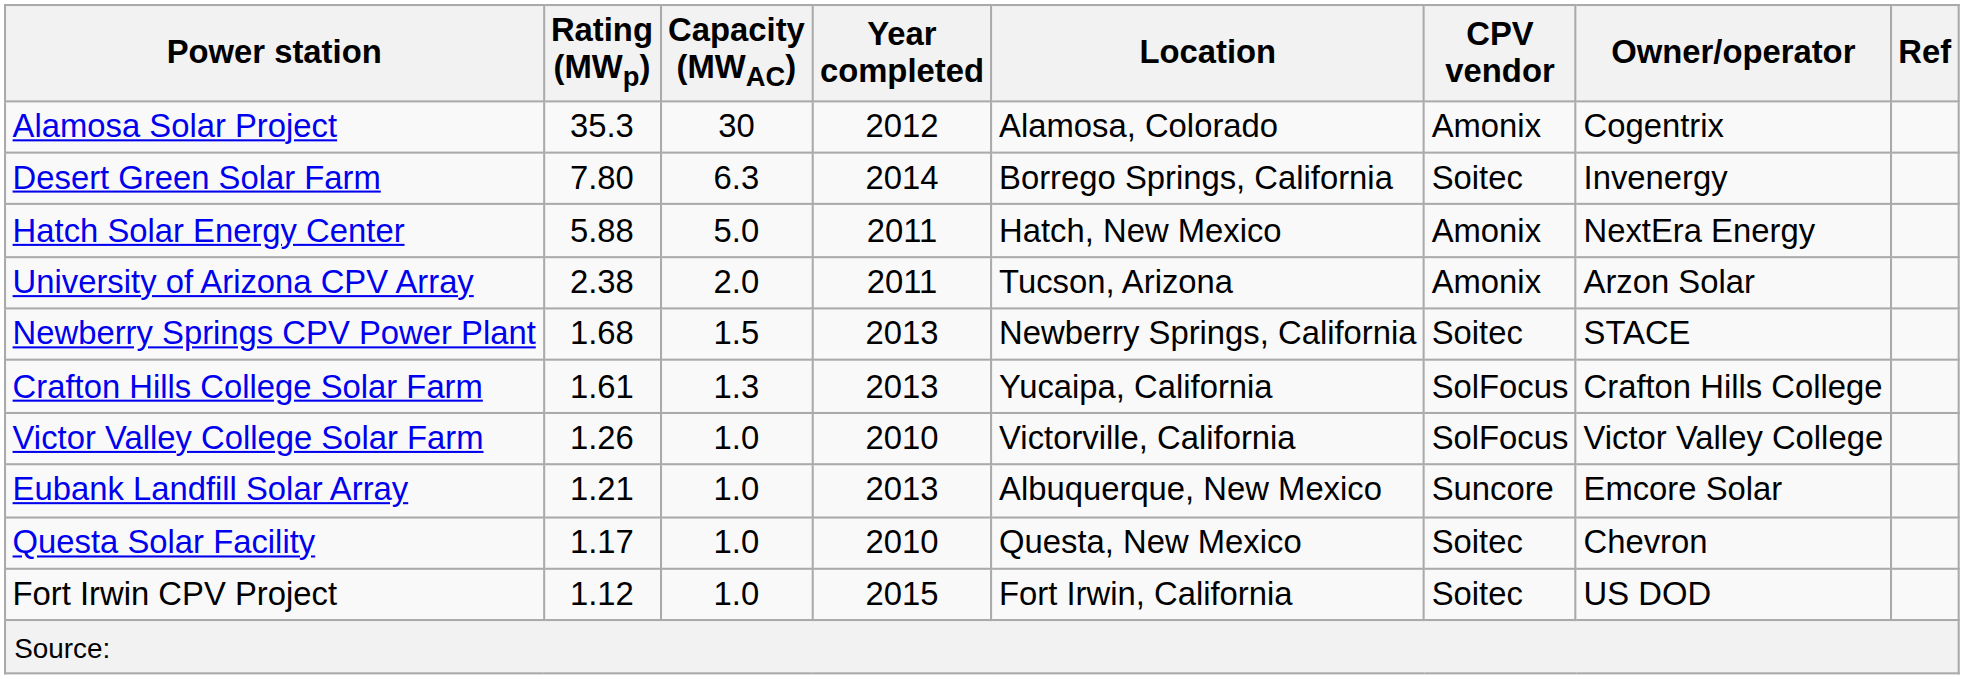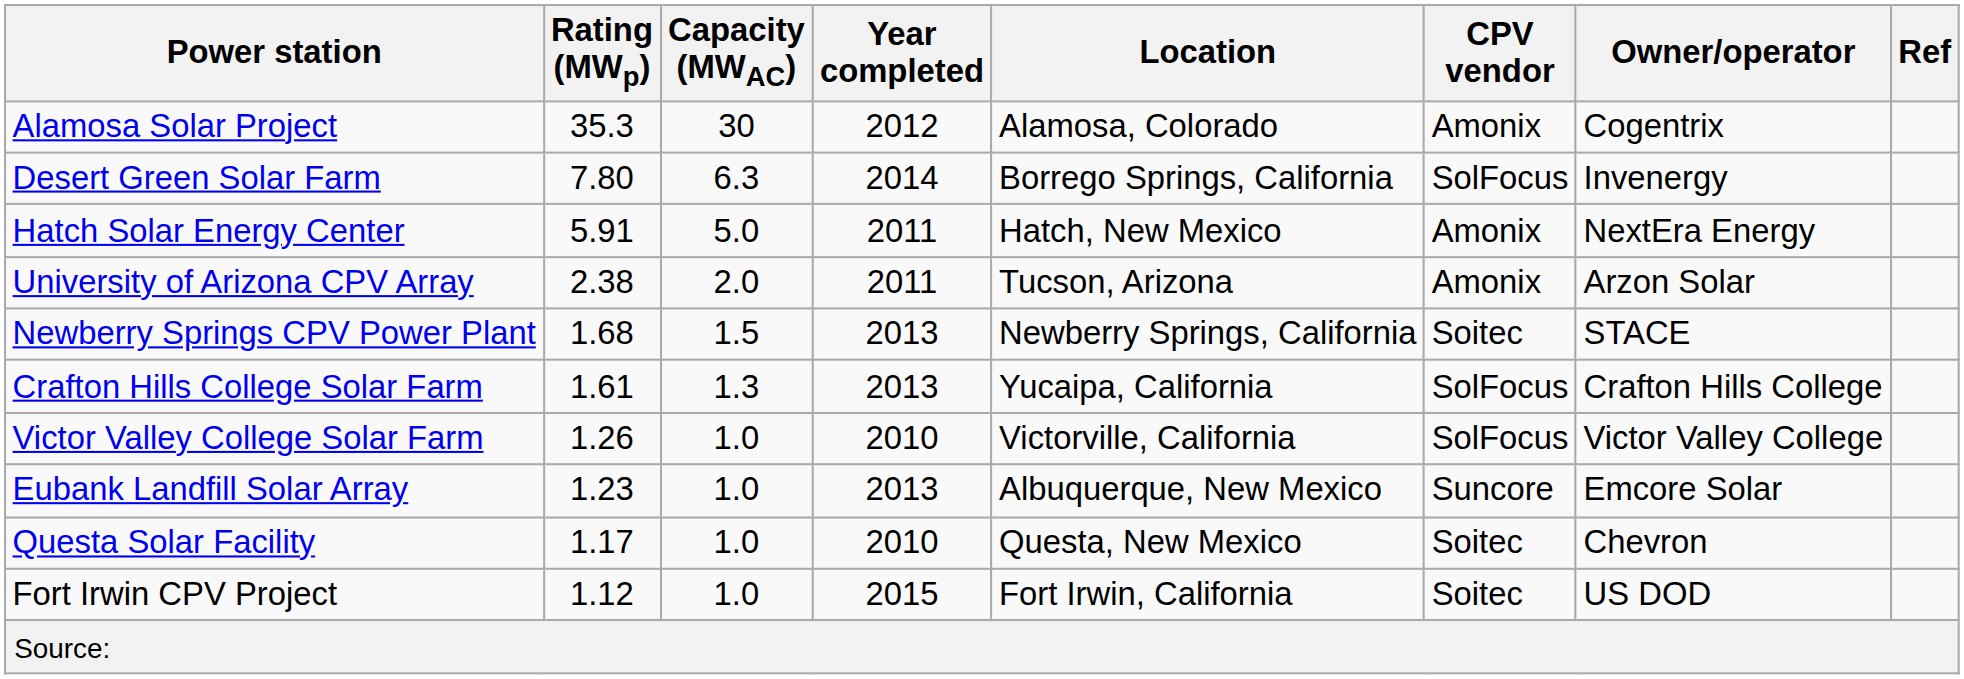Desert Green Solar Farm | CPV vendor: Soitec -> SolFocus
Hatch Solar Energy Center | Rating (MWp): 5.88 -> 5.91
Eubank Landfill Solar Array | Rating (MWp): 1.21 -> 1.23
